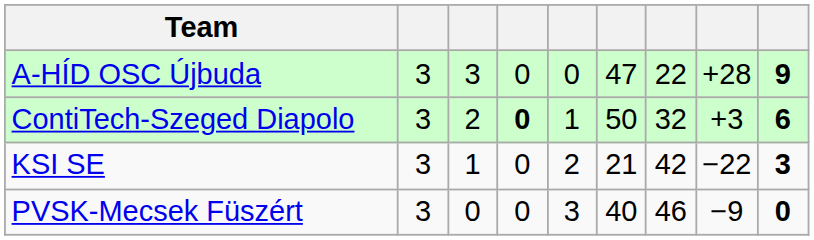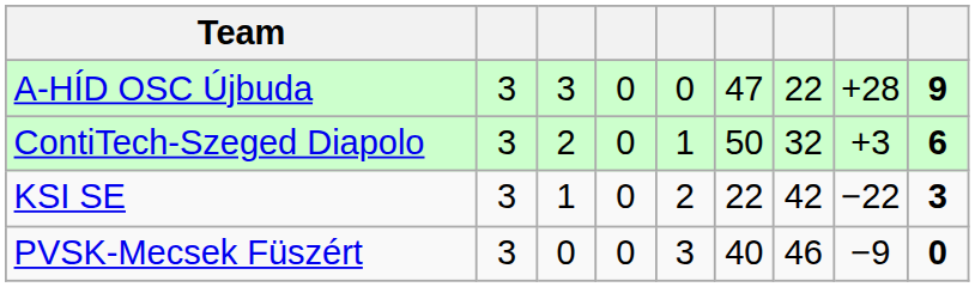ContiTech-Szeged Diapolo | column 4: bold -> normal
KSI SE | column 6: 21 -> 22
